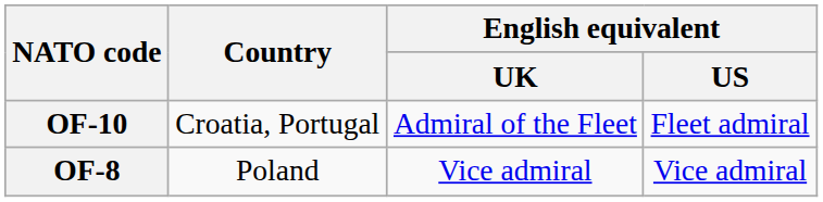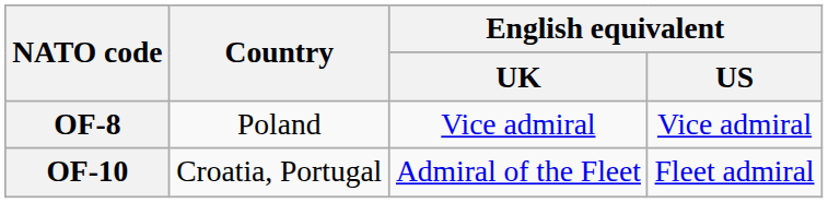rows swapped: OF-10 <-> OF-8
